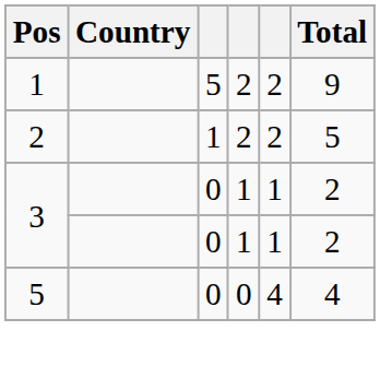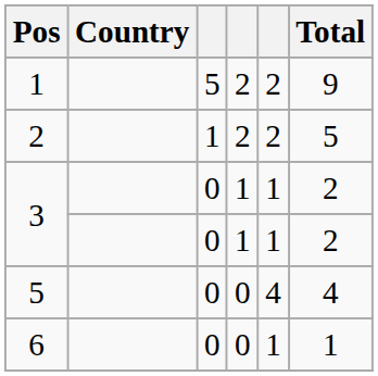+ row: 6 | 0 | 0 | 1 | 1
